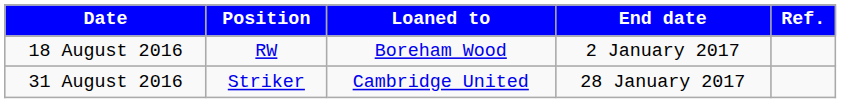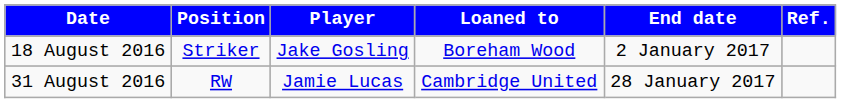+ column: Player | Jake Gosling | Jamie Lucas
18 August 2016 | Position: RW -> Striker
31 August 2016 | Position: Striker -> RW
